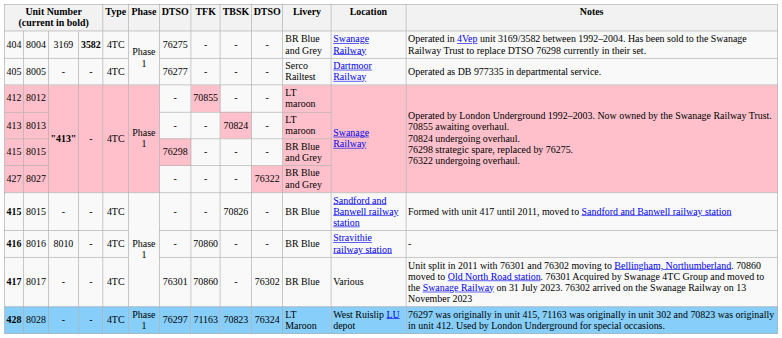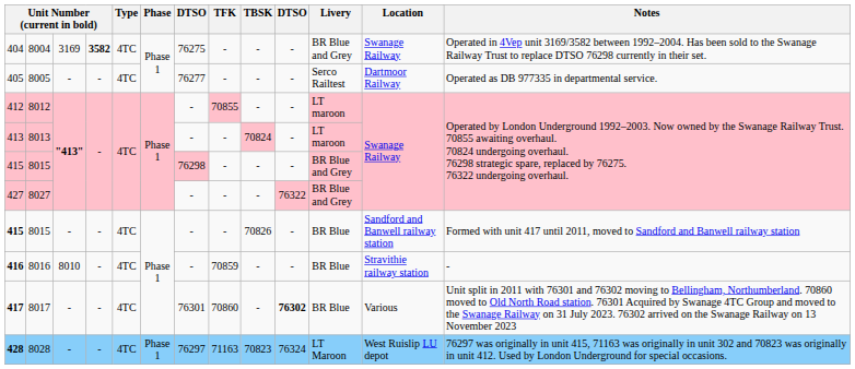416 | TFK: 70860 -> 70859
417 | column 10: normal -> bold
